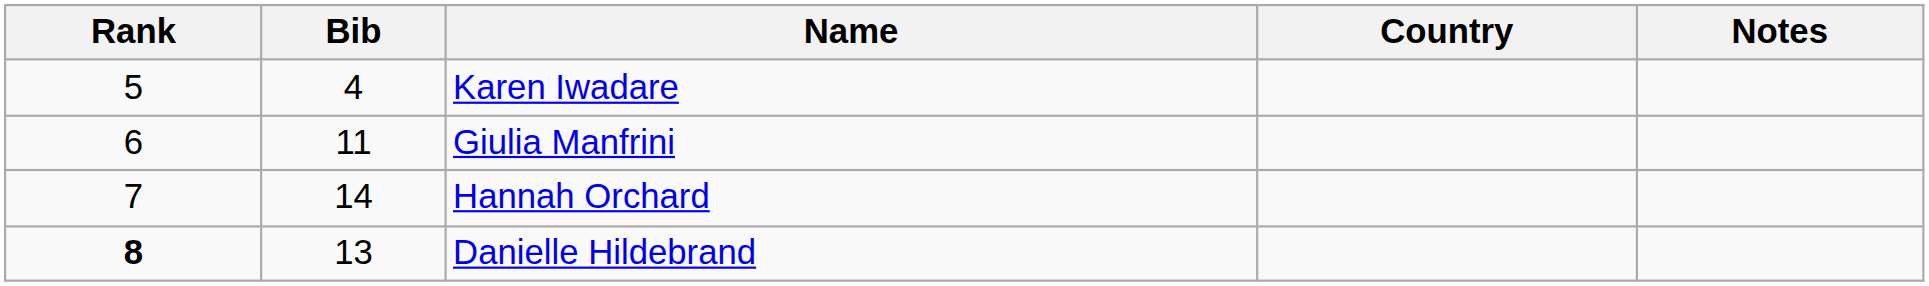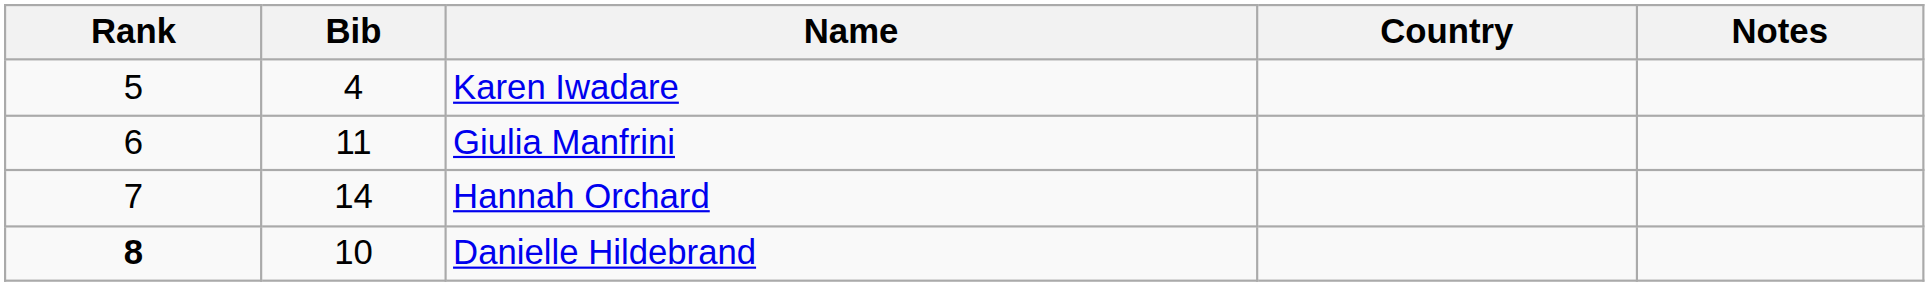Danielle Hildebrand | Bib: 13 -> 10
